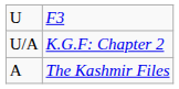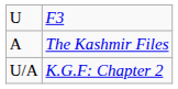rows swapped: U/A <-> A
